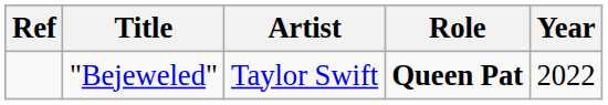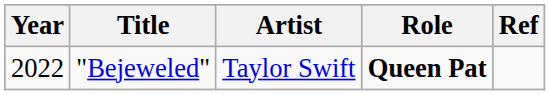columns swapped: Year <-> Ref
